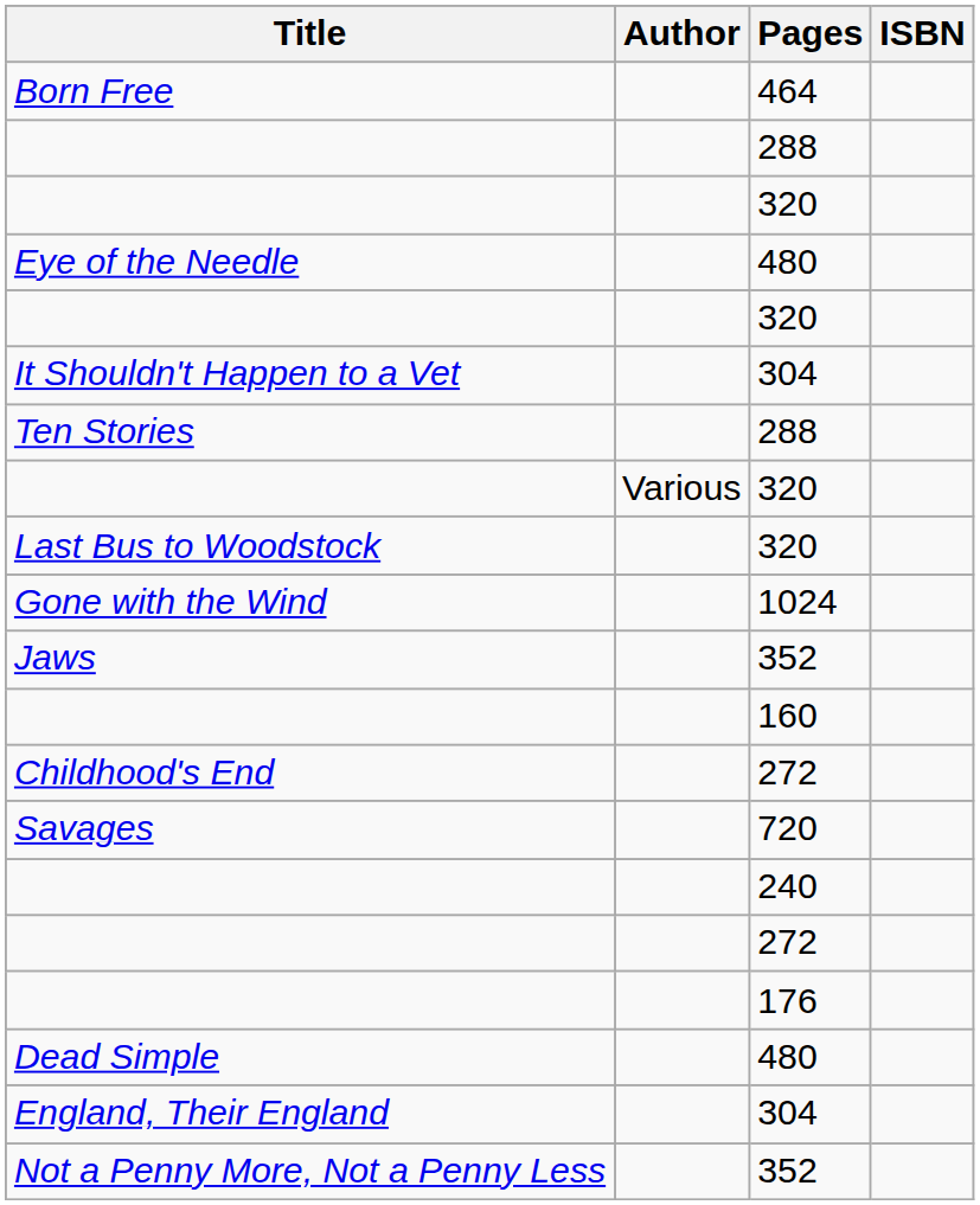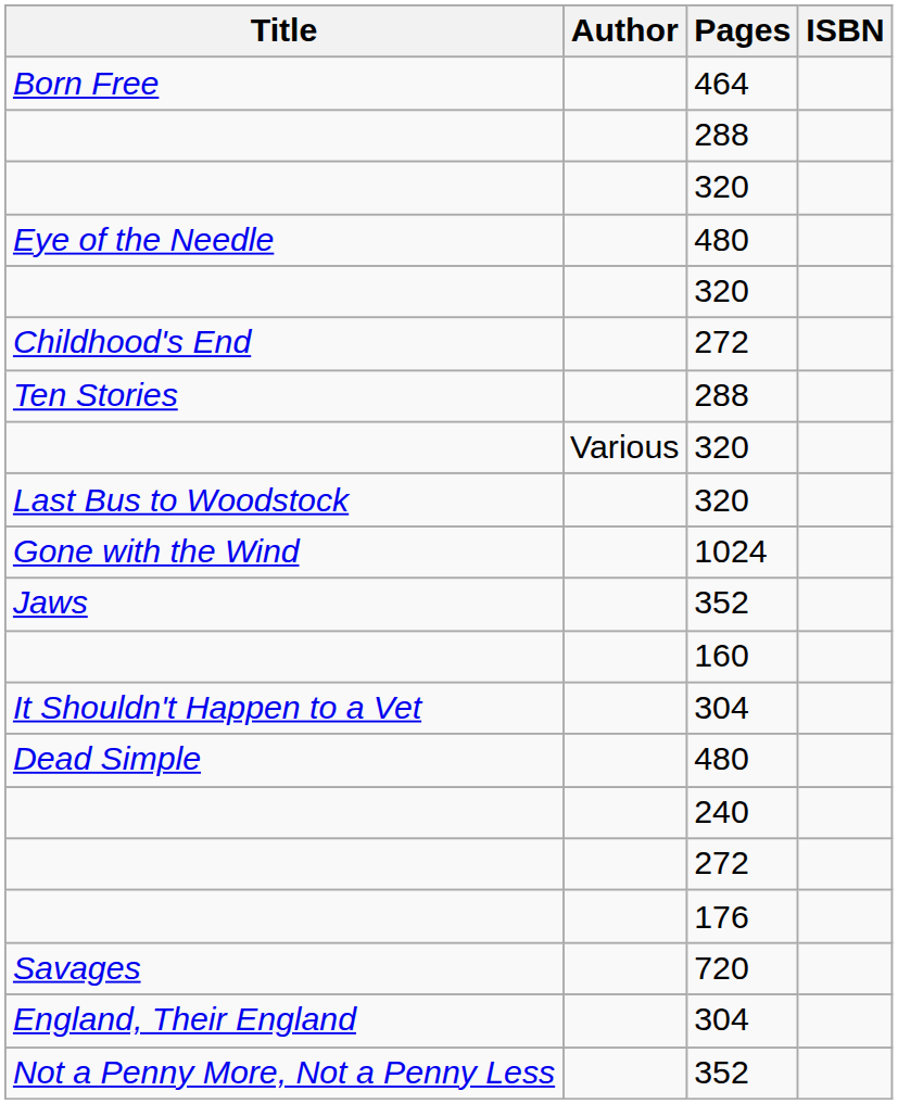rows swapped: It Shouldn't Happen to a Vet <-> Childhood's End
rows swapped: Dead Simple <-> Savages
